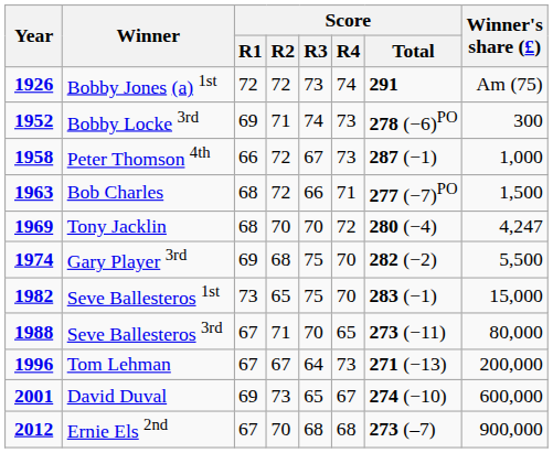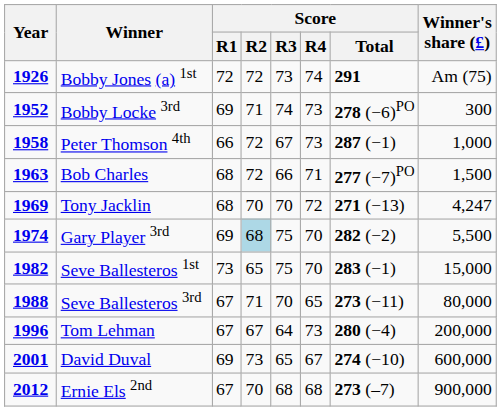Tony Jacklin | Score / Total: 280 (−4) -> 271 (−13)
Gary Player 3rd | Score / R2: no background -> lightblue background
Tom Lehman | Score / Total: 271 (−13) -> 280 (−4)
